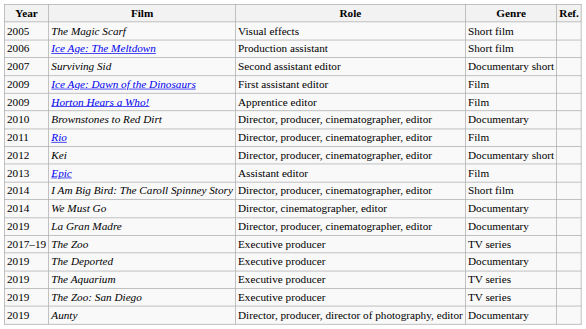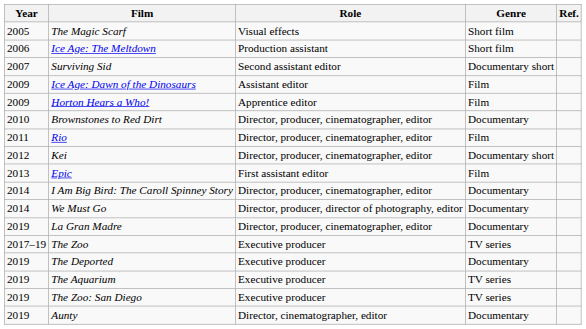Ice Age: Dawn of the Dinosaurs | Role: First assistant editor -> Assistant editor
Epic | Role: Assistant editor -> First assistant editor
I Am Big Bird: The Caroll Spinney Story | Genre: Short film -> Documentary
We Must Go | Role: Director, cinematographer, editor -> Director, producer, director of photography, editor
Aunty | Role: Director, producer, director of photography, editor -> Director, cinematographer, editor
